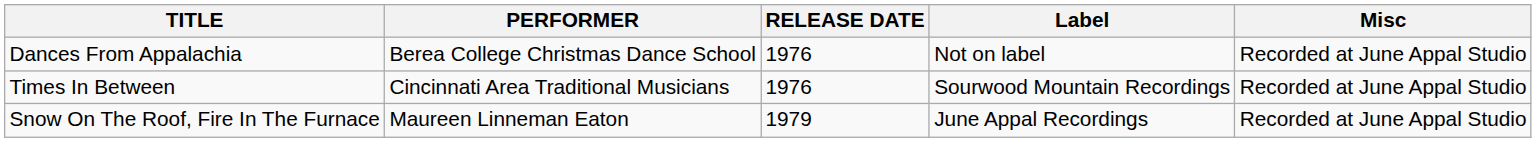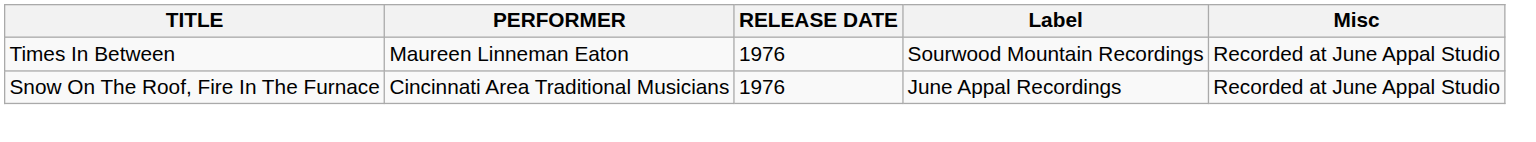- row: Dances From Appalachia | Berea College Christmas Dance School | 1976 | Not on label | Recorded at June Appal Studio
Times In Between | PERFORMER: Cincinnati Area Traditional Musicians -> Maureen Linneman Eaton
Snow On The Roof, Fire In The Furnace | PERFORMER: Maureen Linneman Eaton -> Cincinnati Area Traditional Musicians
Snow On The Roof, Fire In The Furnace | RELEASE DATE: 1979 -> 1976
